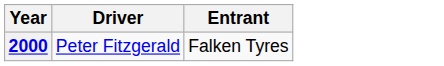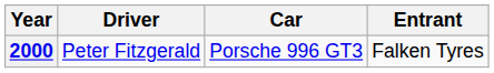+ column: Car | Porsche 996 GT3
